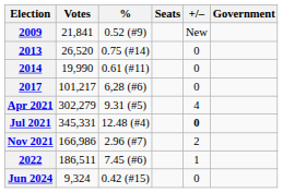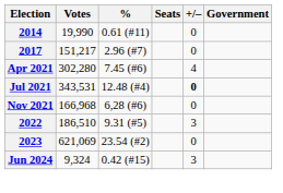- row: 2009 | 21,841 | 0.52 (#9) | New
- row: 2013 | 26,520 | 0.75 (#14) | 0
2017 | Votes: 101,217 -> 151,217
2017 | %: 6,28 (#6) -> 2.96 (#7)
Apr 2021 | Votes: 302,279 -> 302,280
Apr 2021 | %: 9.31 (#5) -> 7.45 (#6)
Jul 2021 | Votes: 345,331 -> 343,531
Nov 2021 | Votes: 166,986 -> 166,968
Nov 2021 | %: 2.96 (#7) -> 6,28 (#6)
Nov 2021 | +/–: 2 -> 0
2022 | Votes: 186,511 -> 186,510
2022 | %: 7.45 (#6) -> 9.31 (#5)
2022 | +/–: 1 -> 3
+ row: 2023 | 621,069 | 23.54 (#2) | 0
Jun 2024 | +/–: 0 -> 3
